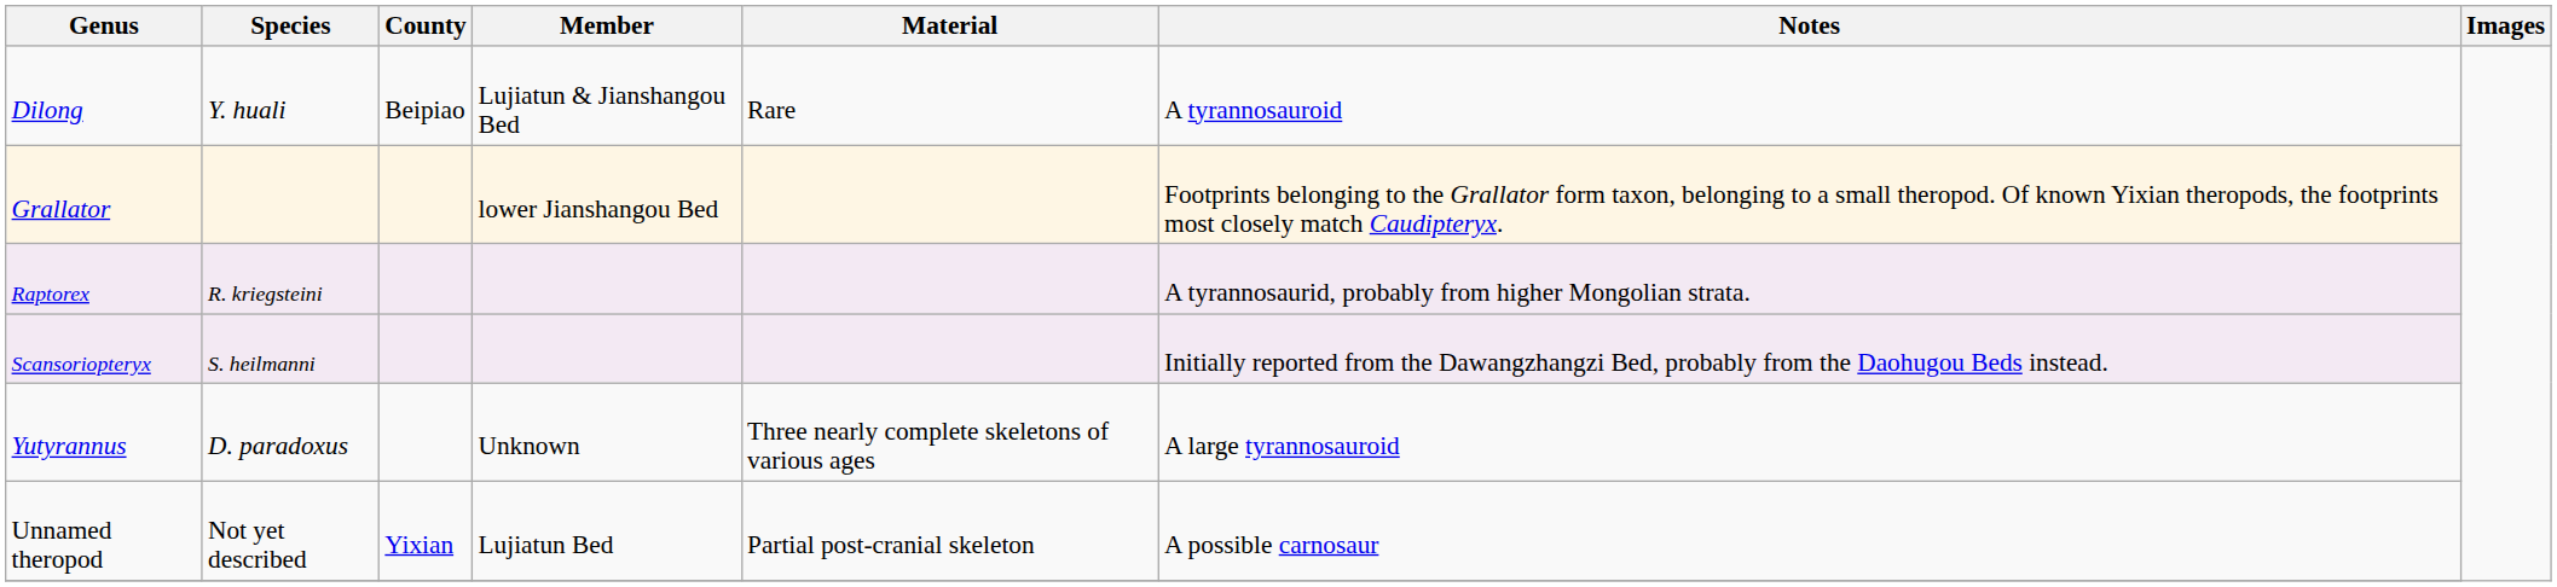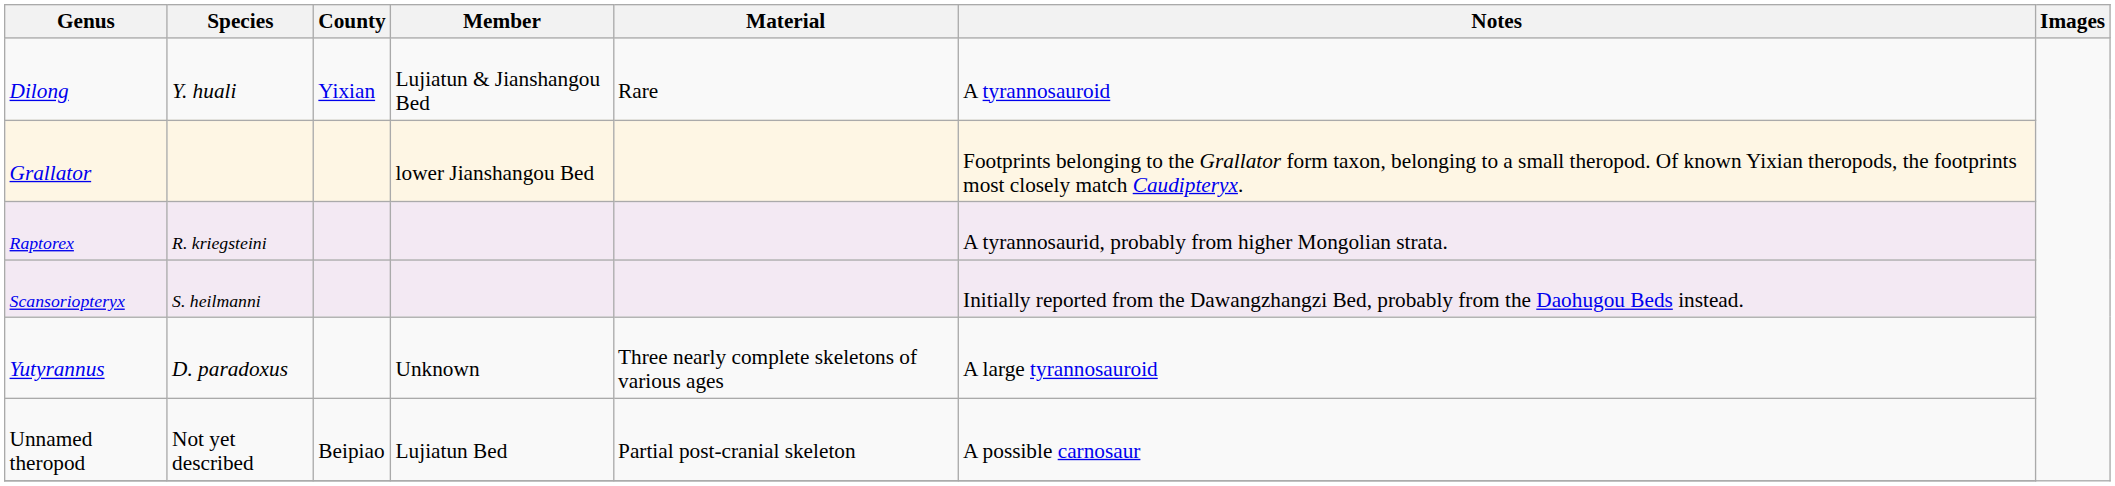Dilong | County: Beipiao -> Yixian
Unnamed theropod | County: Yixian -> Beipiao
